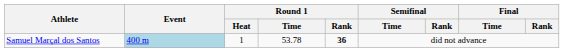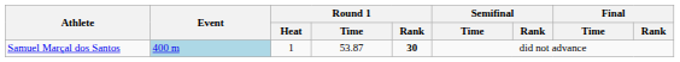Samuel Marçal dos Santos | Round 1 / Time: 53.78 -> 53.87
Samuel Marçal dos Santos | Round 1 / Rank: 36 -> 30
